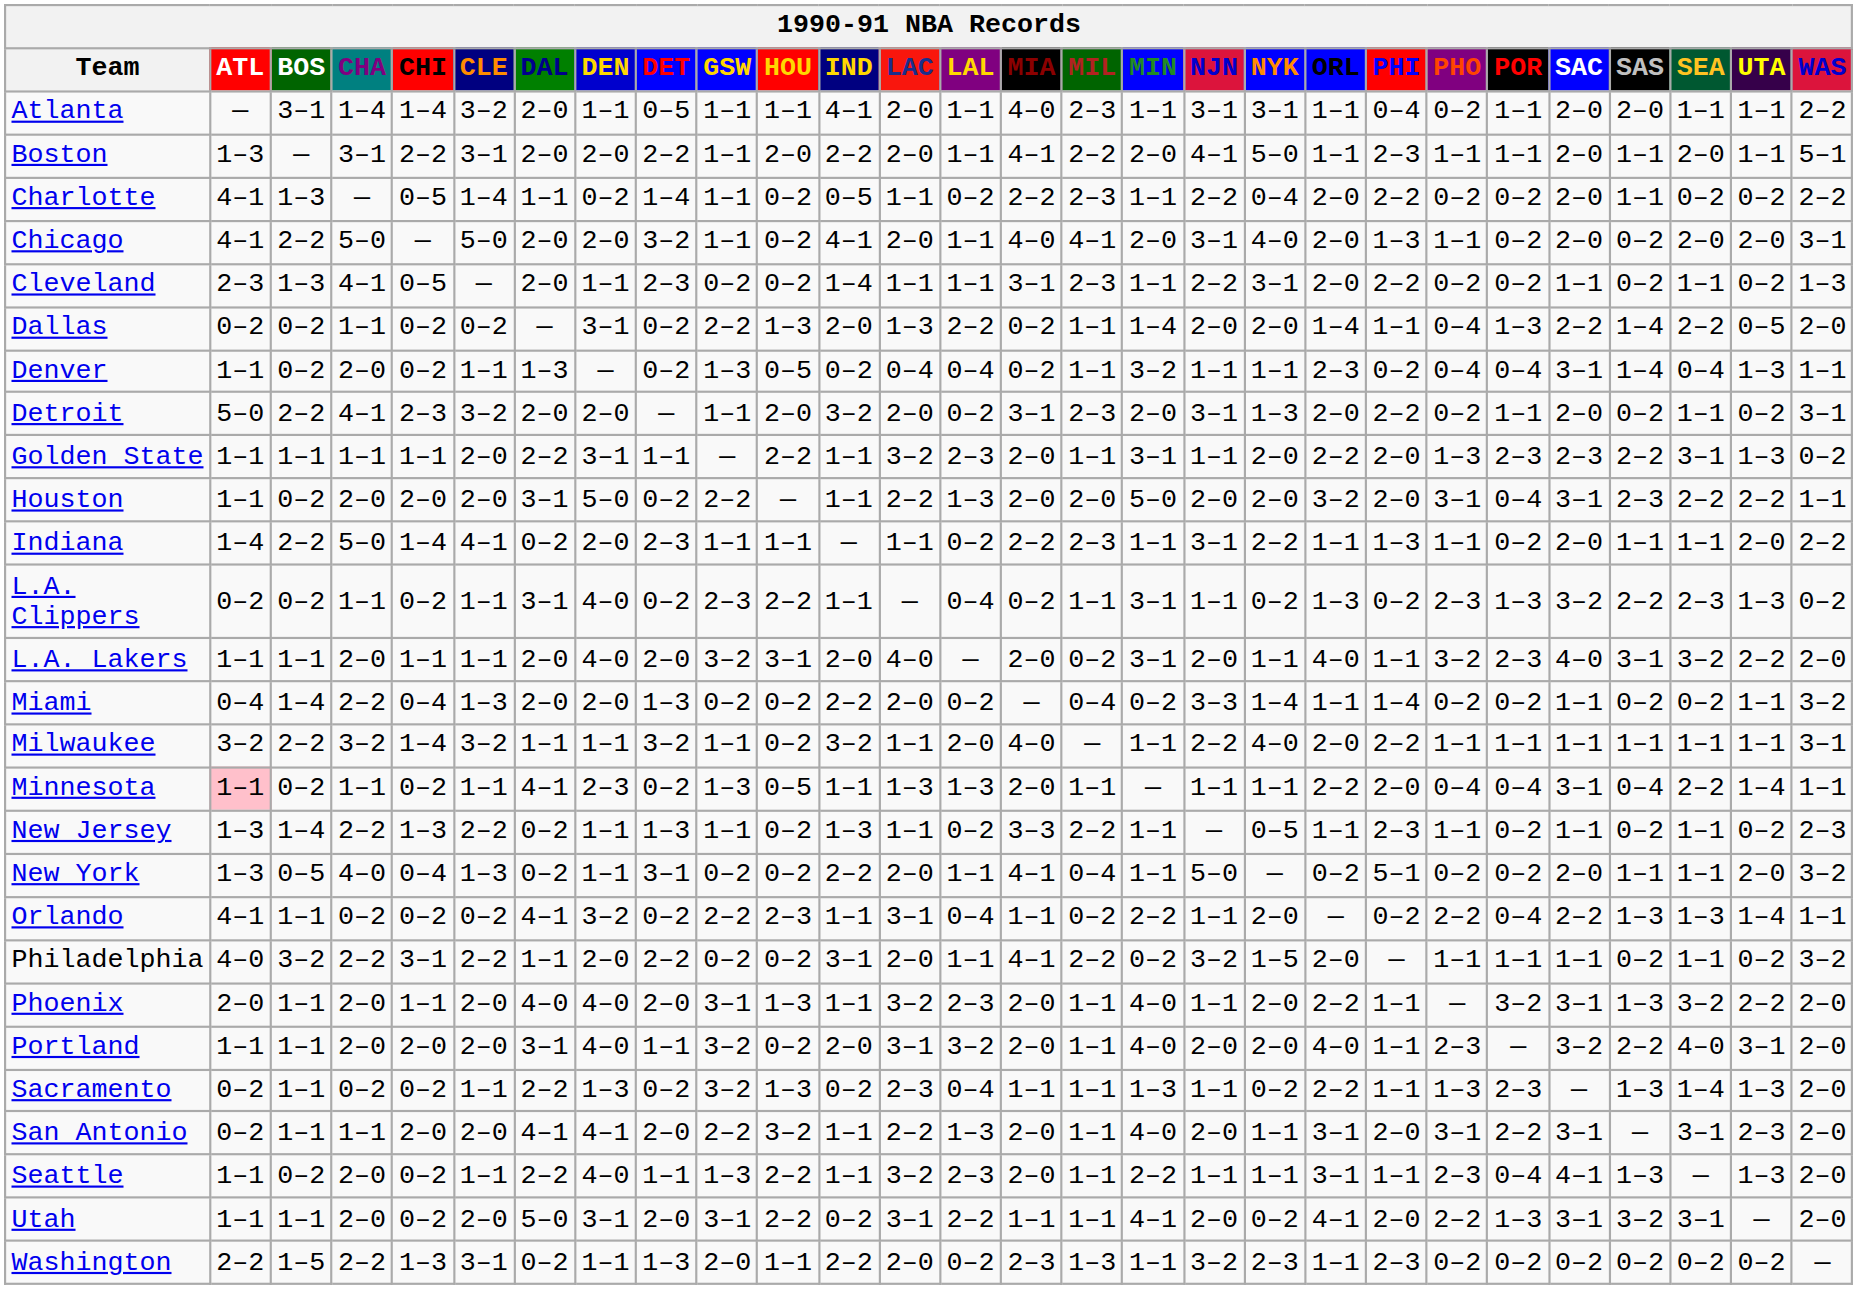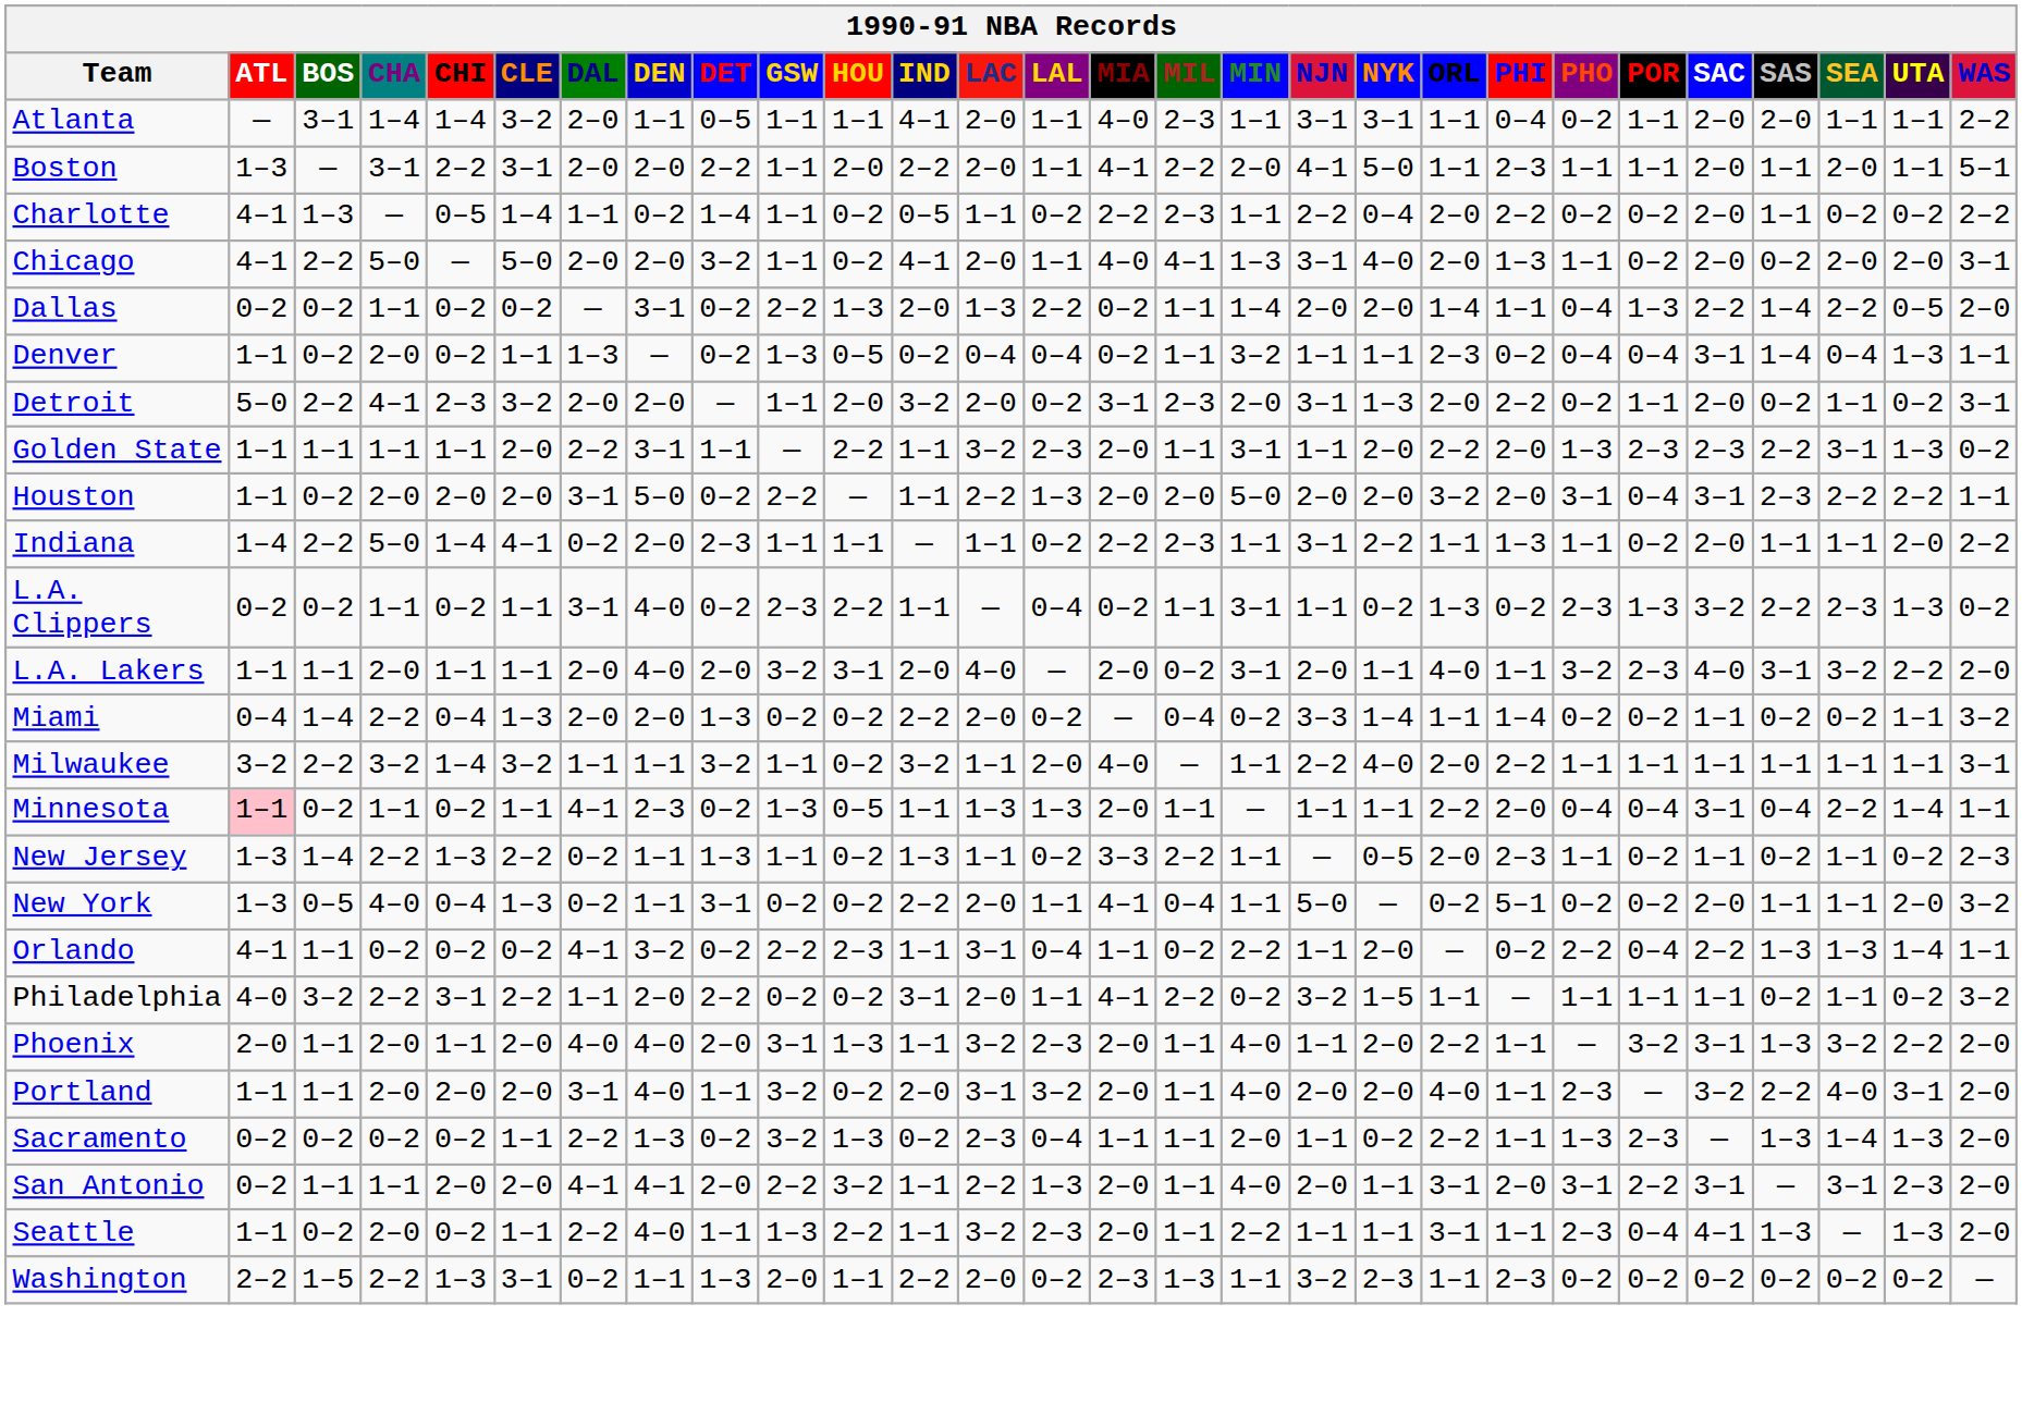Chicago | MIN: 2–0 -> 1–3
- row: Cleveland | 2–3 | 1–3 | 4–1 | 0–5 | — | 2–0 | 1–1 | 2–3 | 0–2 | 0–2 | 1–4 | 1–1 | 1–1 | 3–1 | 2–3 | 1–1 | 2–2 | 3–1 | 2–0 | 2–2 | 0–2 | 0–2 | 1–1 | 0–2 | 1–1 | 0–2 | 1–3
New Jersey | ORL: 1–1 -> 2–0
Philadelphia | ORL: 2–0 -> 1–1
Sacramento | BOS: 1–1 -> 0–2
Sacramento | MIN: 1–3 -> 2–0
- row: Utah | 1–1 | 1–1 | 2–0 | 0–2 | 2–0 | 5–0 | 3–1 | 2–0 | 3–1 | 2–2 | 0–2 | 3–1 | 2–2 | 1–1 | 1–1 | 4–1 | 2–0 | 0–2 | 4–1 | 2–0 | 2–2 | 1–3 | 3–1 | 3–2 | 3–1 | — | 2–0
